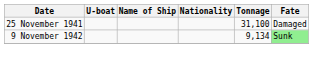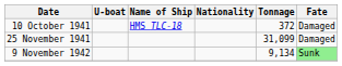+ row: 10 October 1941 | HMS TLC-18 | 372 | Damaged
25 November 1941 | Tonnage: 31,100 -> 31,099
